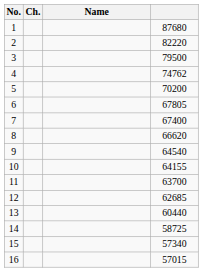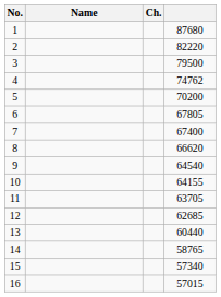columns swapped: Ch. <-> Name
11 | column 4: 63700 -> 63705
14 | column 4: 58725 -> 58765
